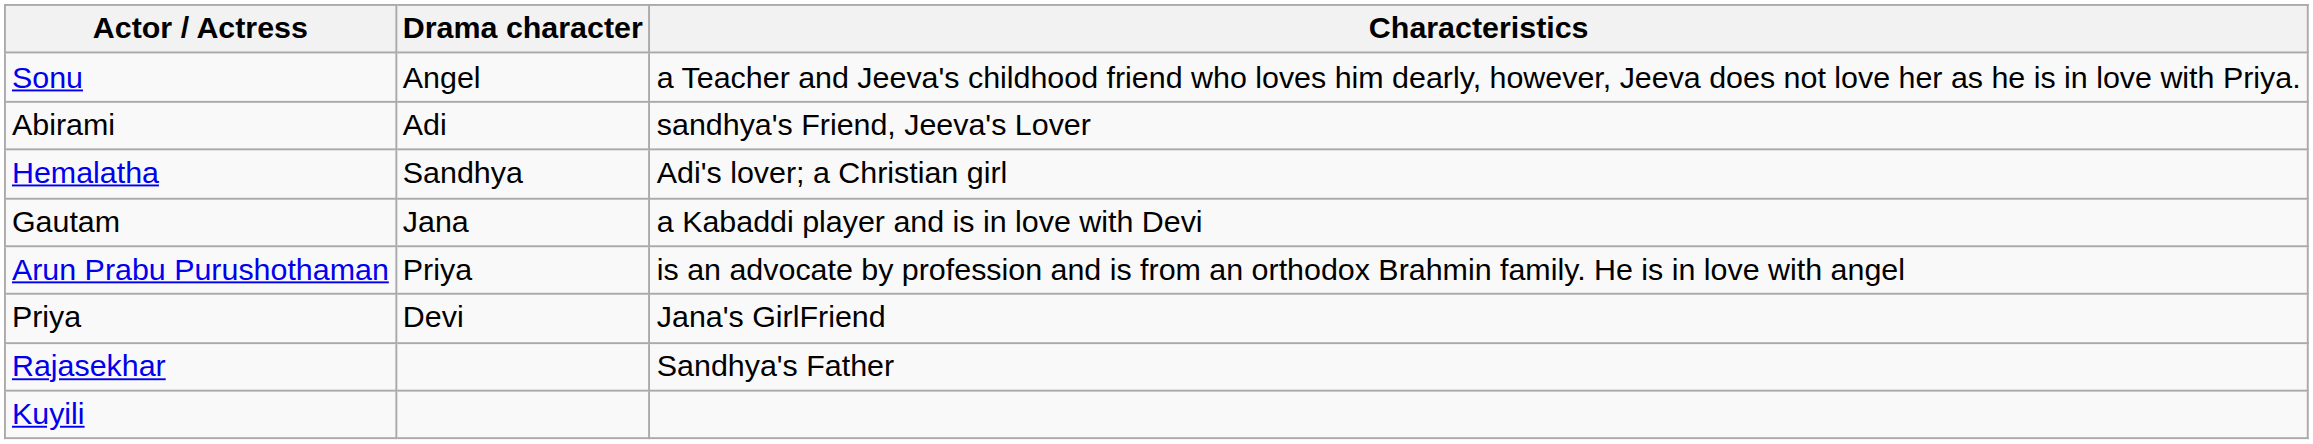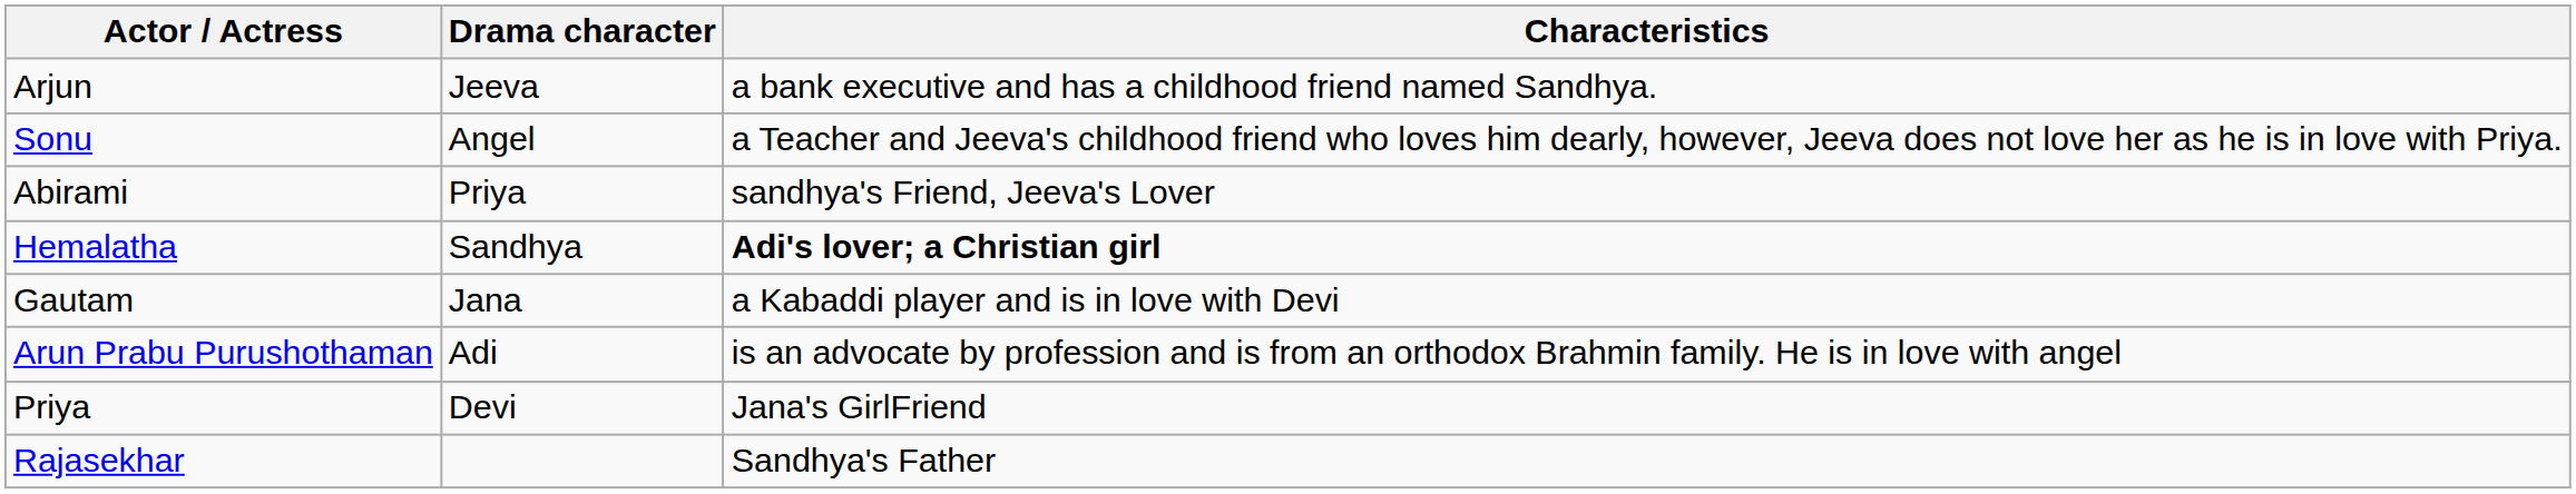+ row: Arjun | Jeeva | a bank executive and has a childhood friend named Sandhya.
Abirami | Drama character: Adi -> Priya
Hemalatha | Characteristics: normal -> bold
Arun Prabu Purushothaman | Drama character: Priya -> Adi
- row: Kuyili
